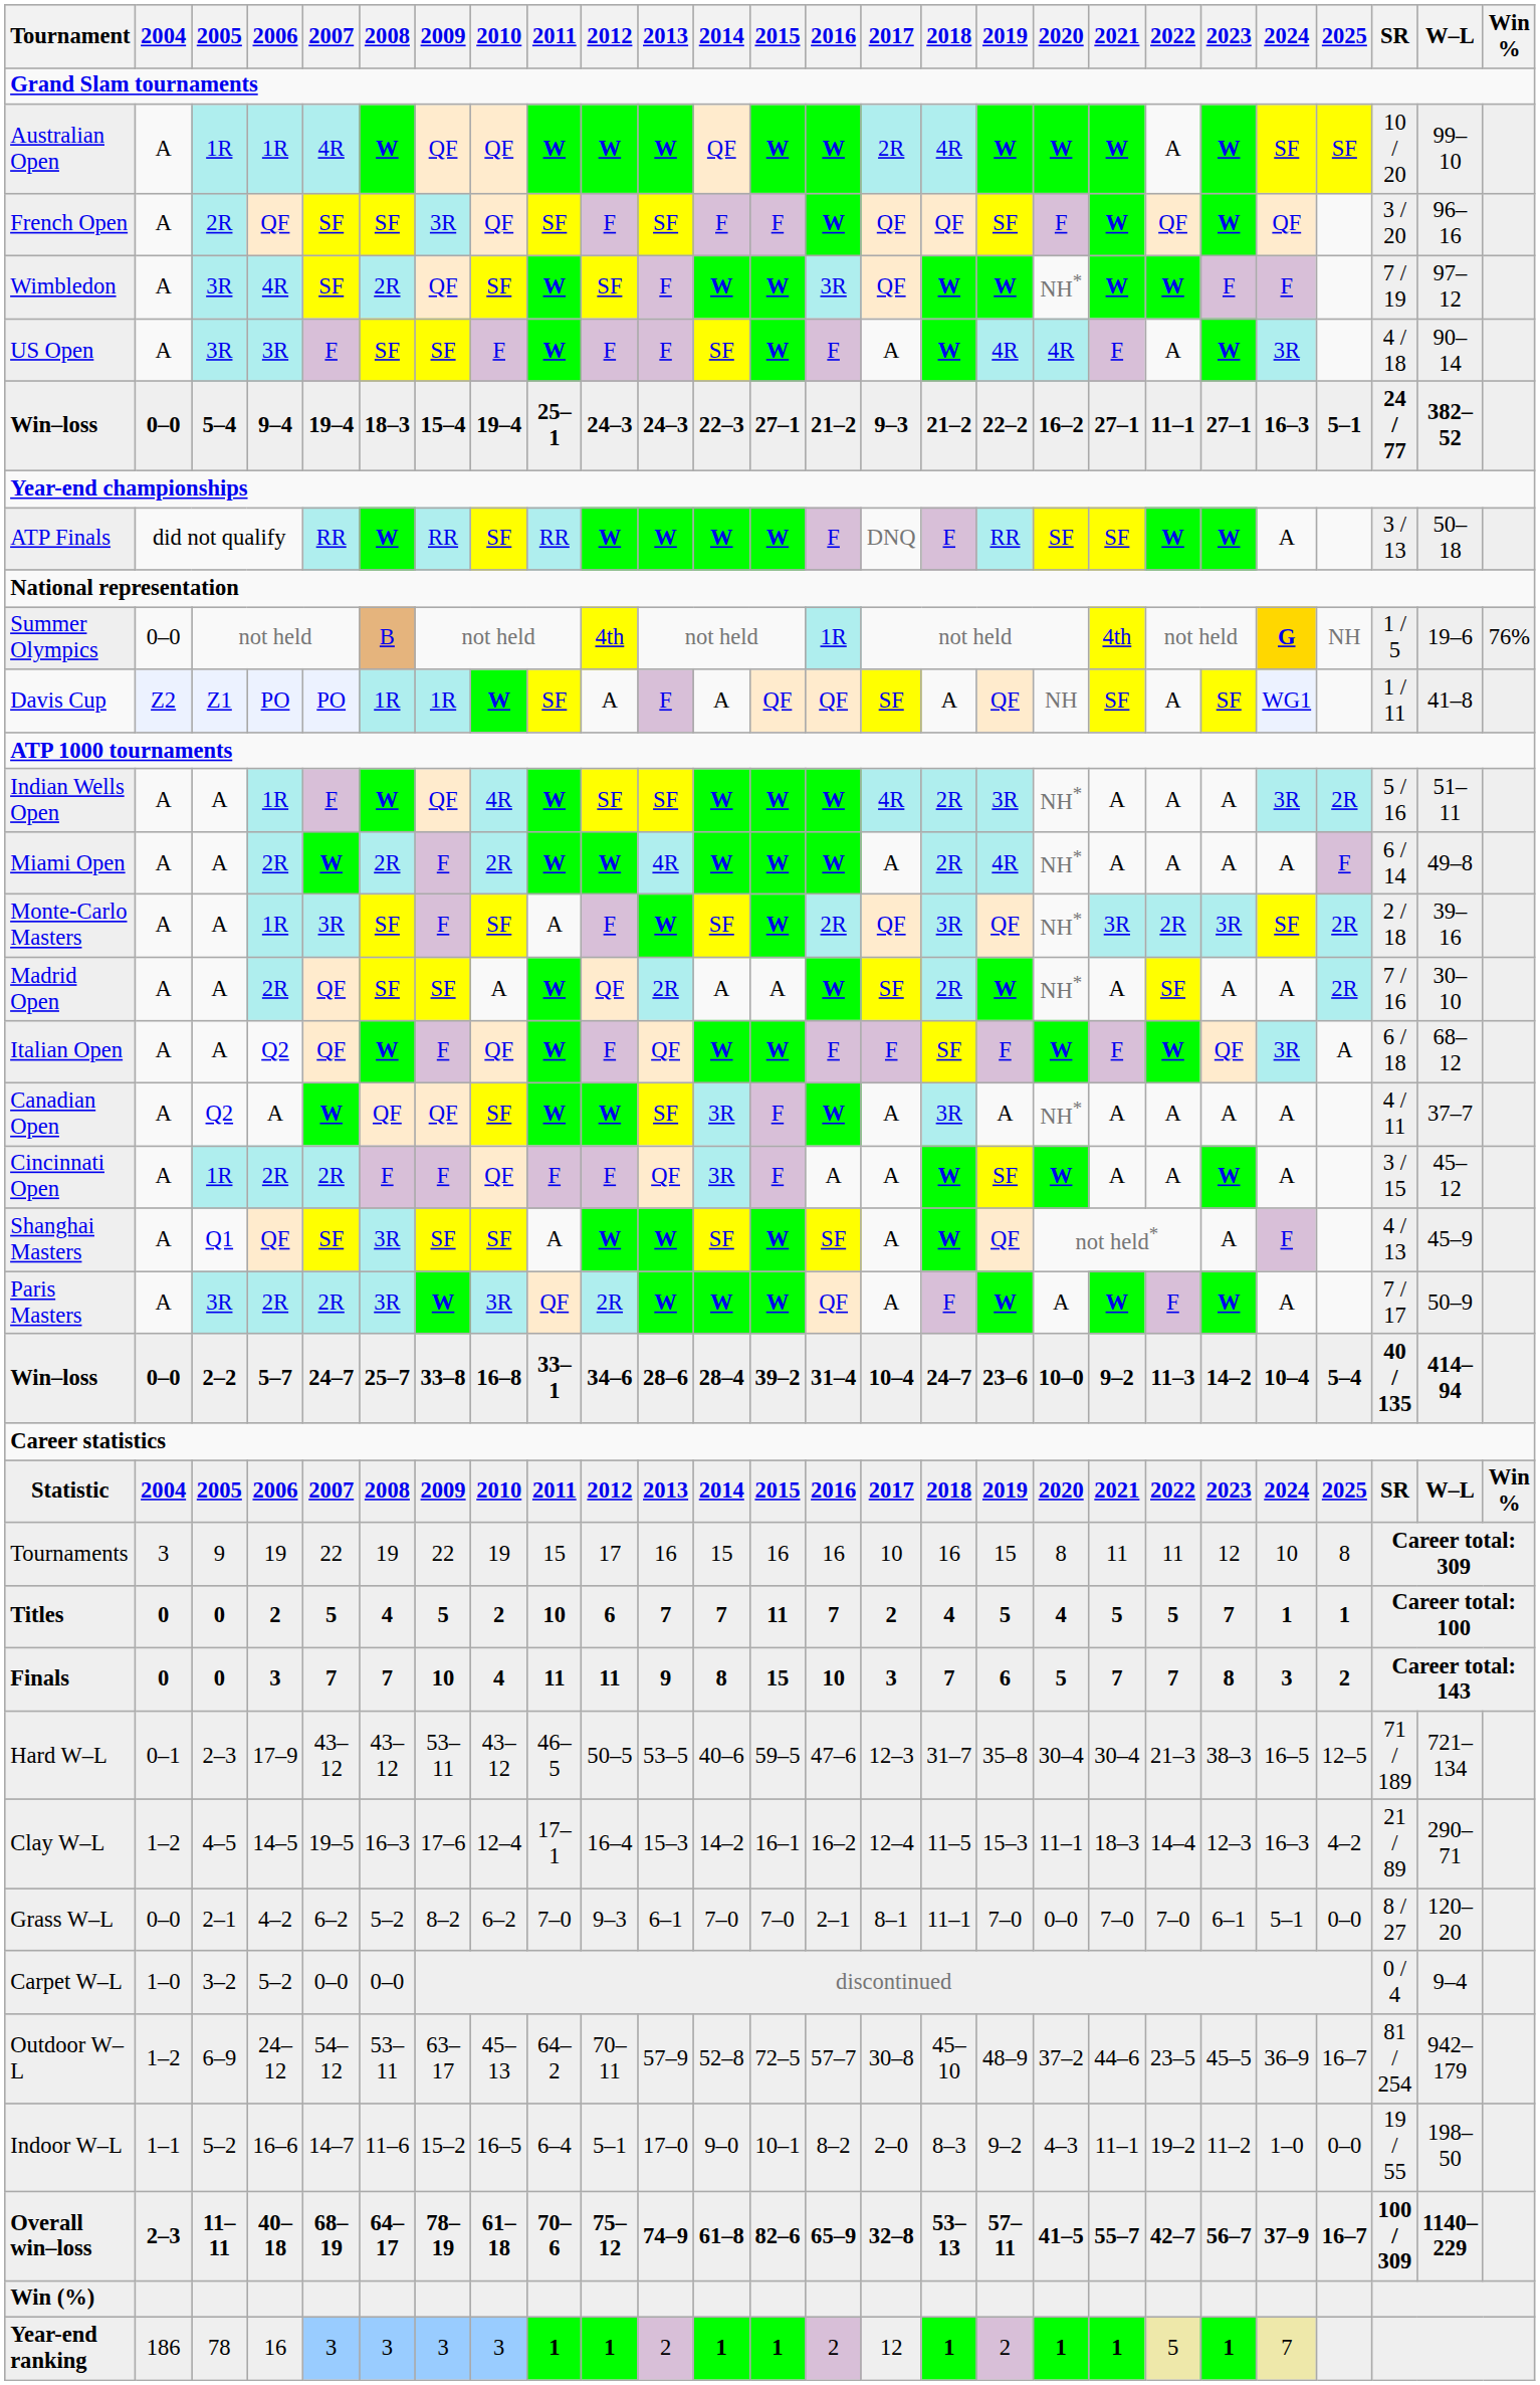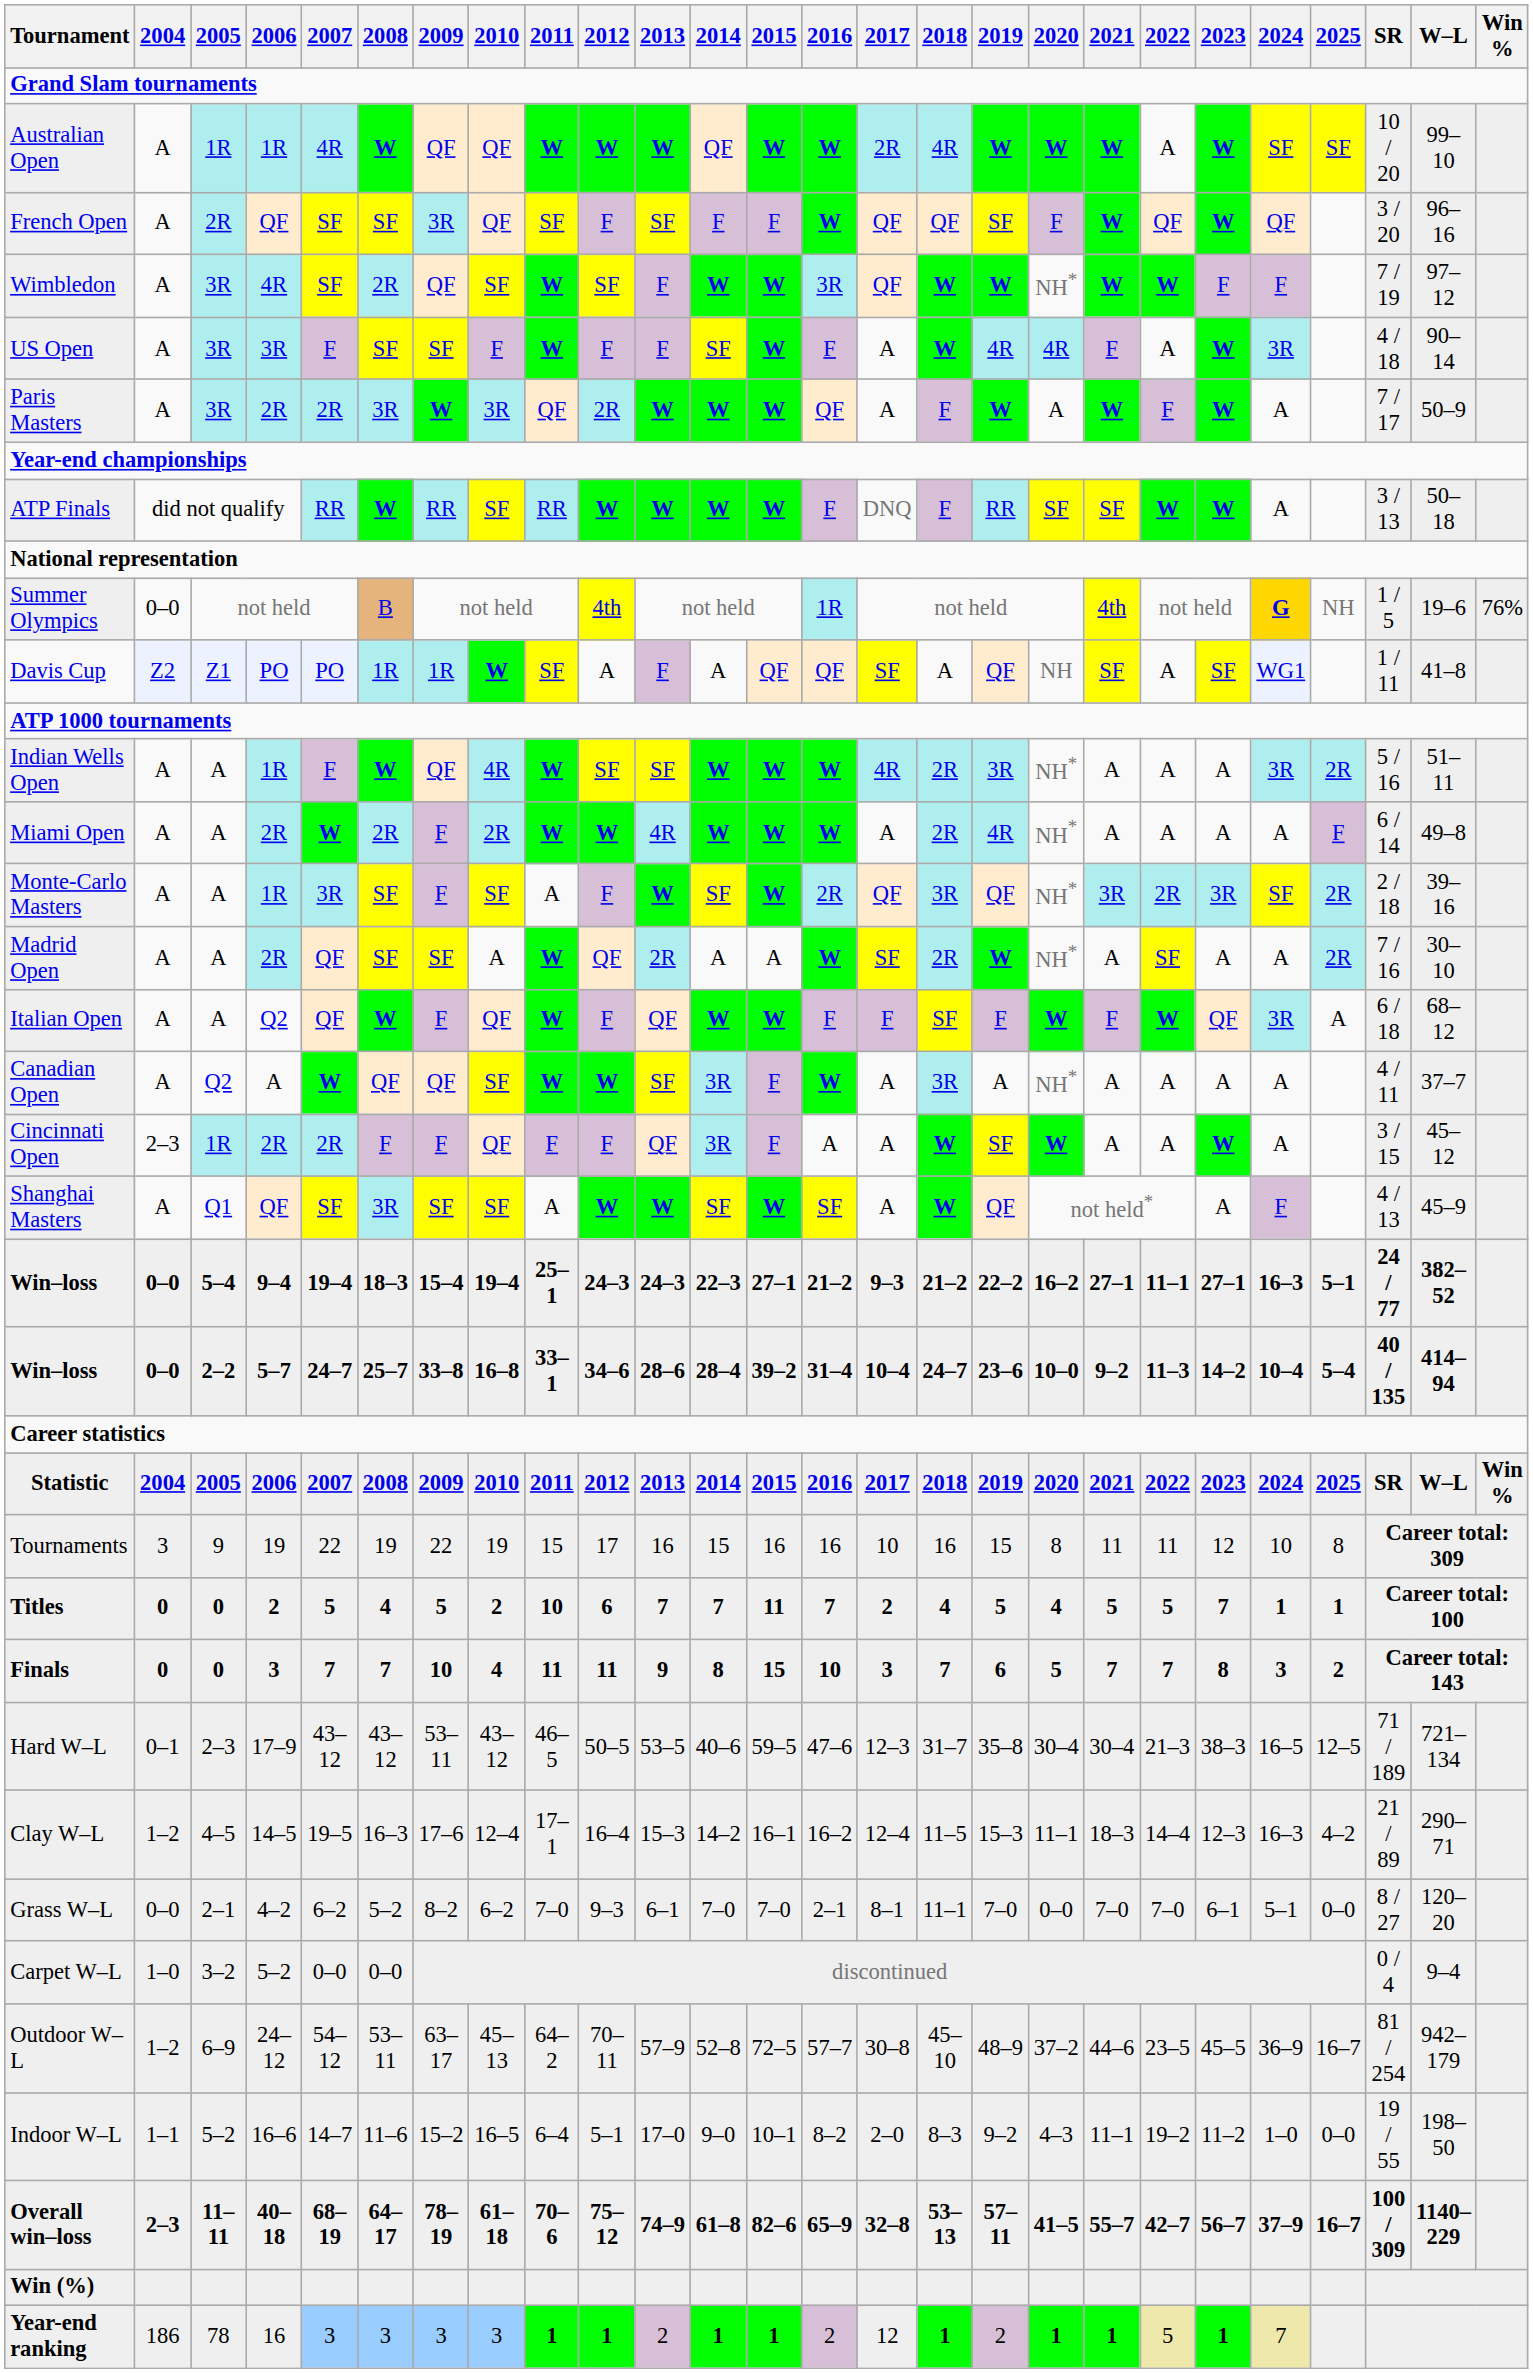rows swapped: Win–loss / 9–4 <-> Paris Masters
Cincinnati Open | 2004: A -> 2–3
